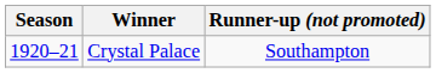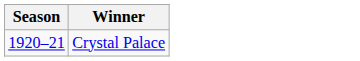- column: Runner-up (not promoted) | Southampton
